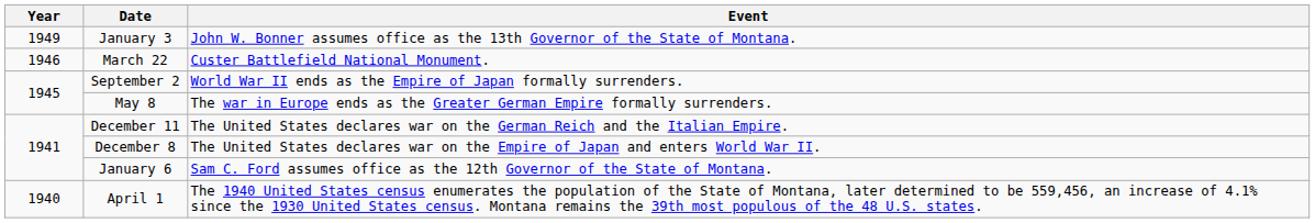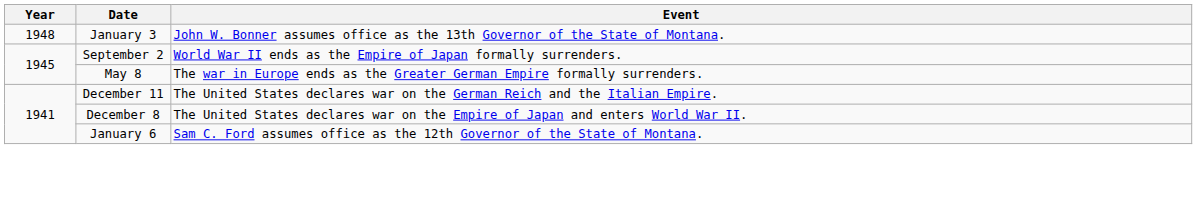January 3 | Year: 1949 -> 1948
- row: 1946 | March 22 | Custer Battlefield National Monument.
- row: 1940 | April 1 | The 1940 United States census enumerates the population of the State of Montana, later determined to be 559,456, an increase of 4.1% since the 1930 United States census. Montana remains the 39th most populous of the 48 U.S. states.
